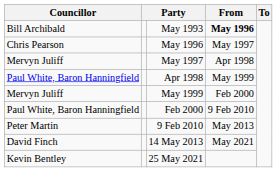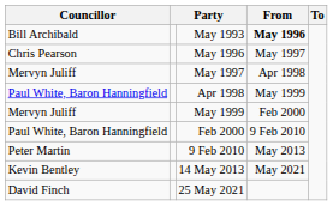14 May 2013 | Councillor: David Finch -> Kevin Bentley
25 May 2021 | Councillor: Kevin Bentley -> David Finch
